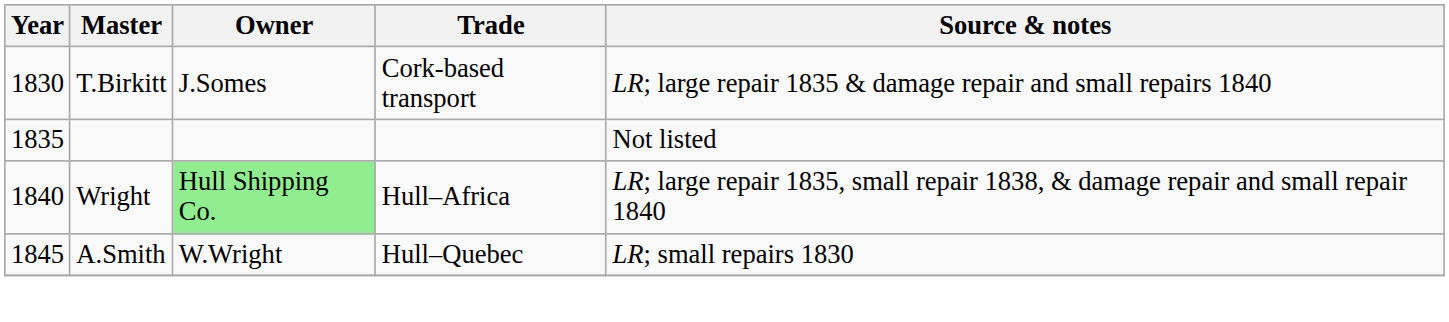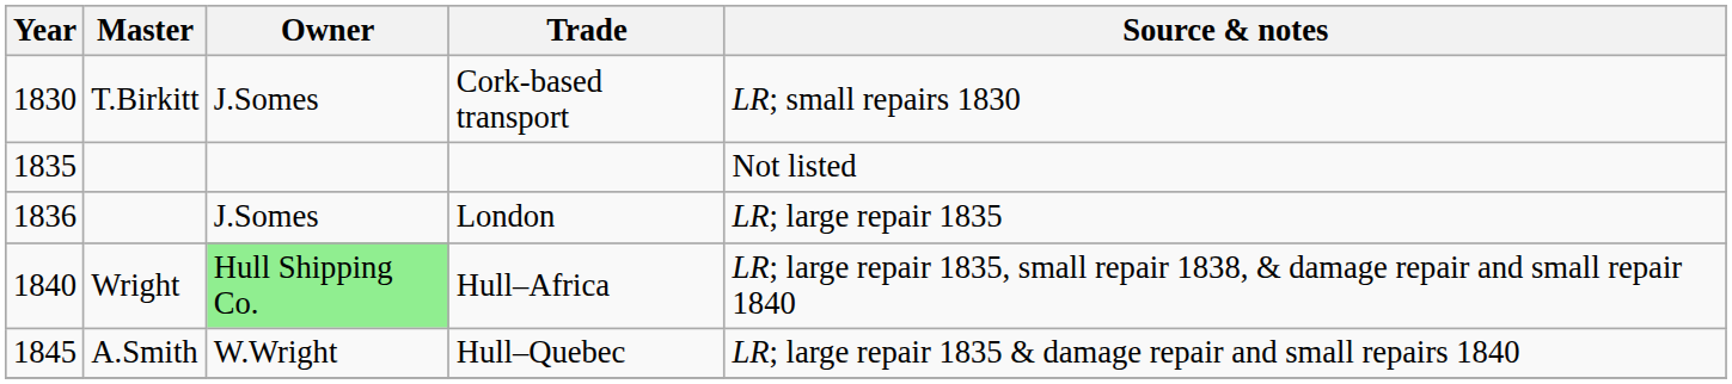Cork-based transport | Source & notes: LR; large repair 1835 & damage repair and small repairs 1840 -> LR; small repairs 1830
+ row: 1836 | J.Somes | London | LR; large repair 1835
Hull–Quebec | Source & notes: LR; small repairs 1830 -> LR; large repair 1835 & damage repair and small repairs 1840
